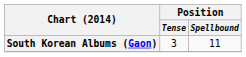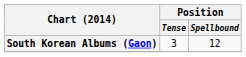South Korean Albums (Gaon) | Position / Spellbound: 11 -> 12
